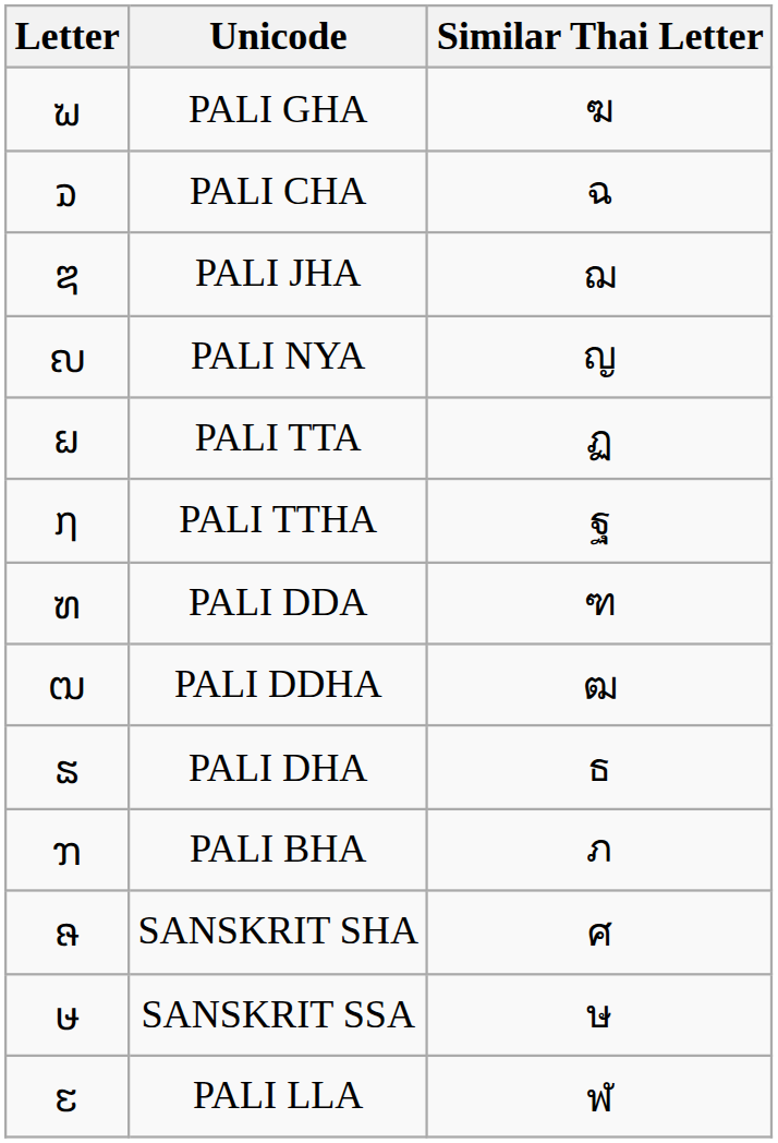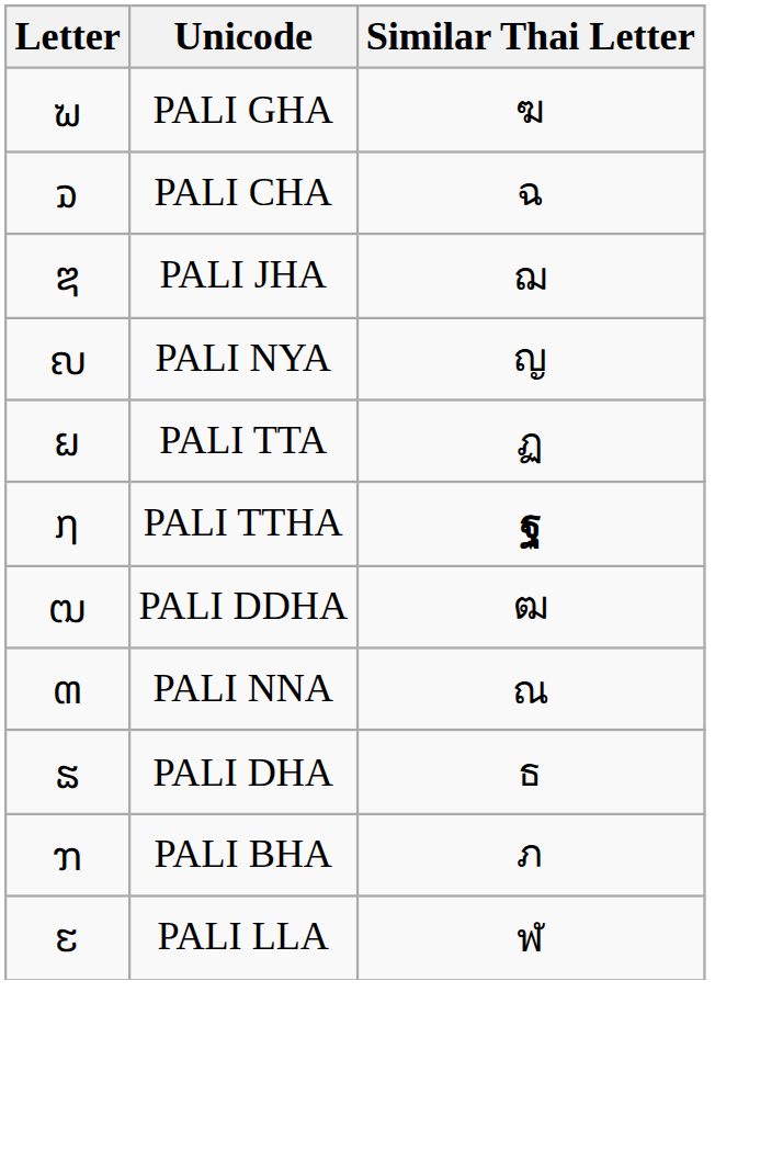PALI TTHA | Similar Thai Letter: normal -> bold
- row: ຑ | PALI DDA | ฑ
+ row: ຓ | PALI NNA | ณ
- row: ຨ | SANSKRIT SHA | ศ
- row: ຩ | SANSKRIT SSA | ษ
